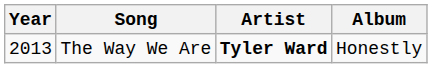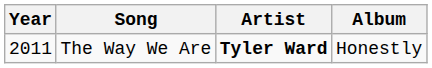The Way We Are | Year: 2013 -> 2011
